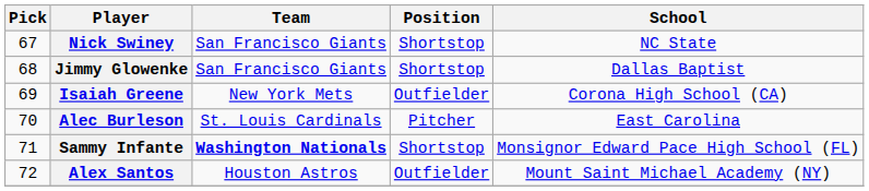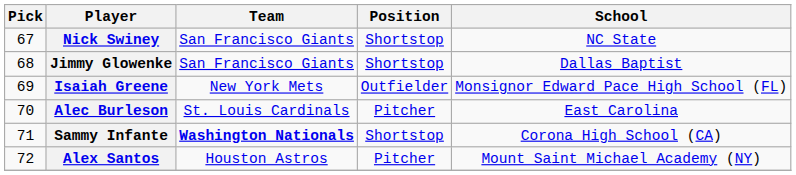Isaiah Greene | School: Corona High School (CA) -> Monsignor Edward Pace High School (FL)
Sammy Infante | School: Monsignor Edward Pace High School (FL) -> Corona High School (CA)
Alex Santos | Position: Outfielder -> Pitcher
